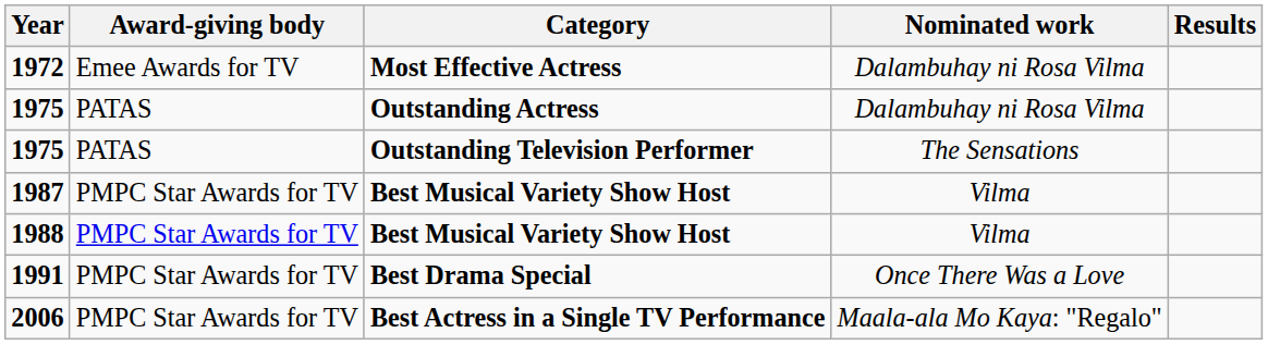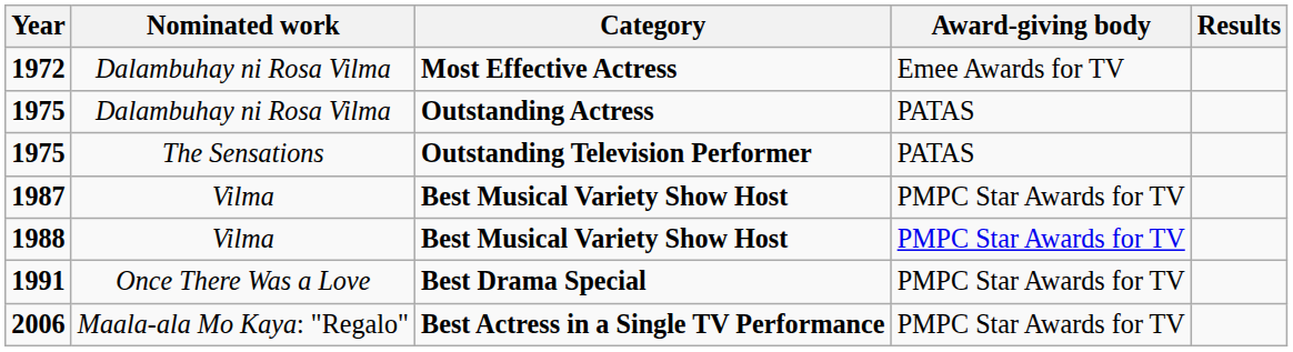columns swapped: Award-giving body <-> Nominated work
